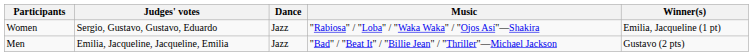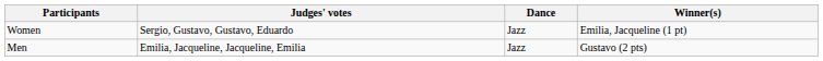- column: Music | "Rabiosa" / "Loba" / "Waka Waka" / "Ojos Así"—Shakira | "Bad" / "Beat It" / "Billie Jean" / "Thriller"—Michael Jackson
